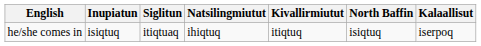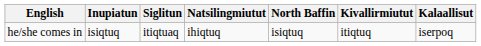columns swapped: Kivallirmiutut <-> North Baffin
